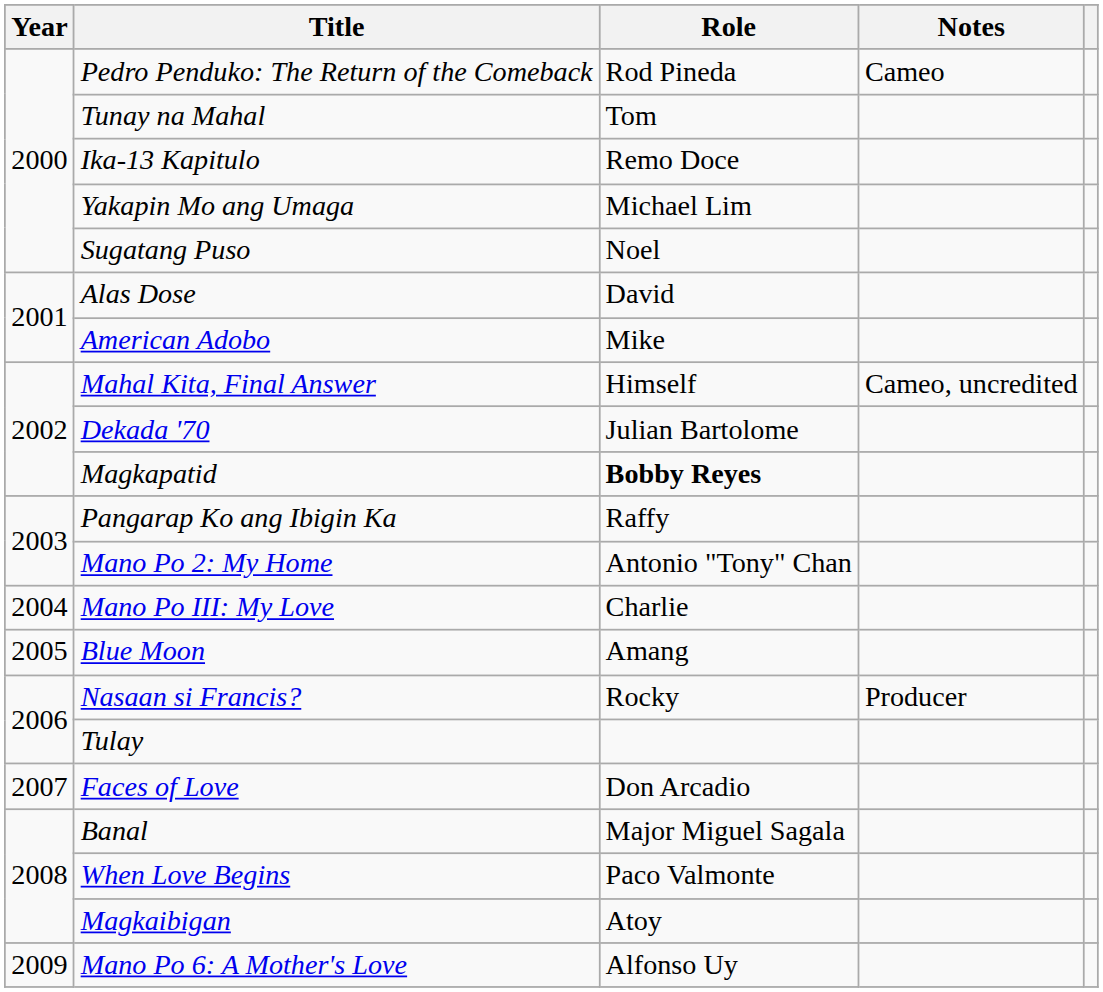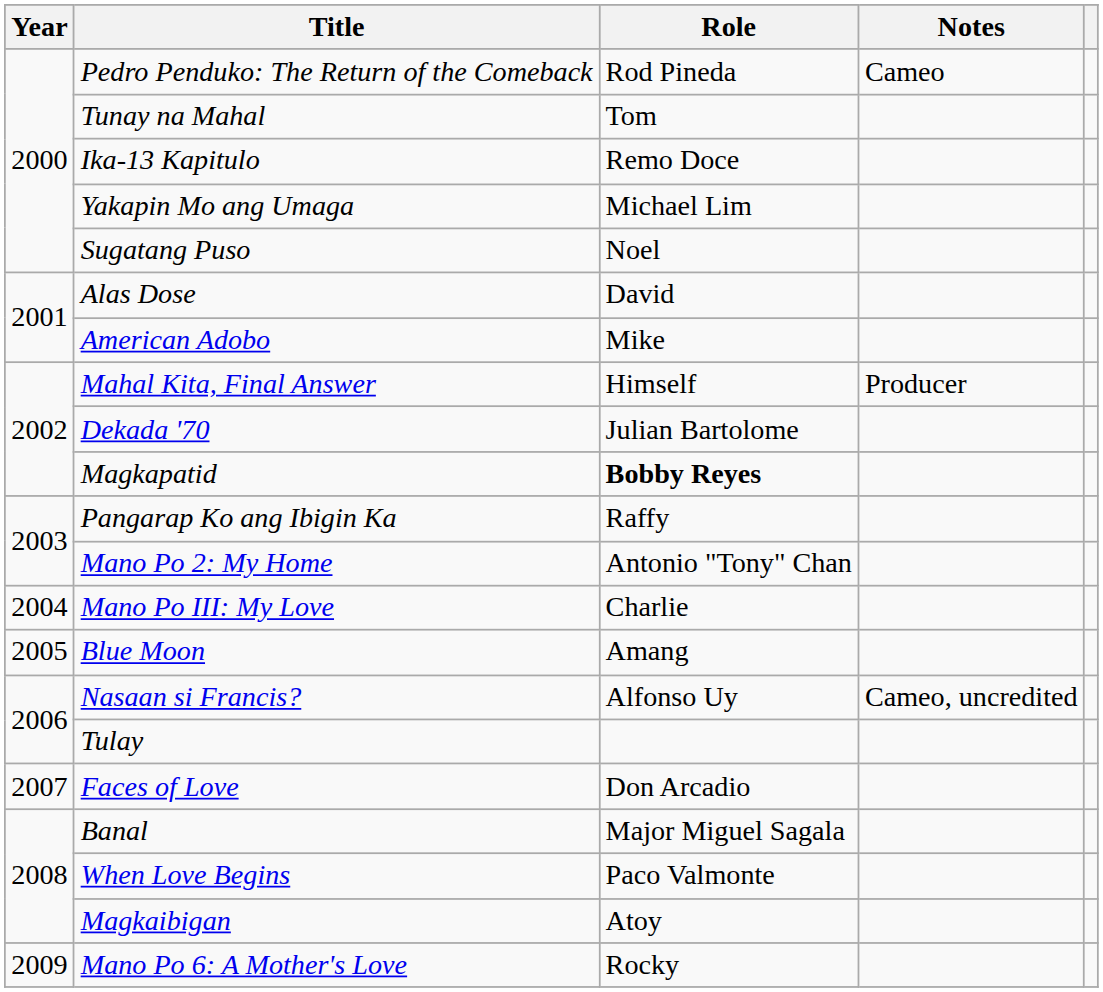Mahal Kita, Final Answer | Notes: Cameo, uncredited -> Producer
Nasaan si Francis? | Role: Rocky -> Alfonso Uy
Nasaan si Francis? | Notes: Producer -> Cameo, uncredited
Mano Po 6: A Mother's Love | Role: Alfonso Uy -> Rocky
